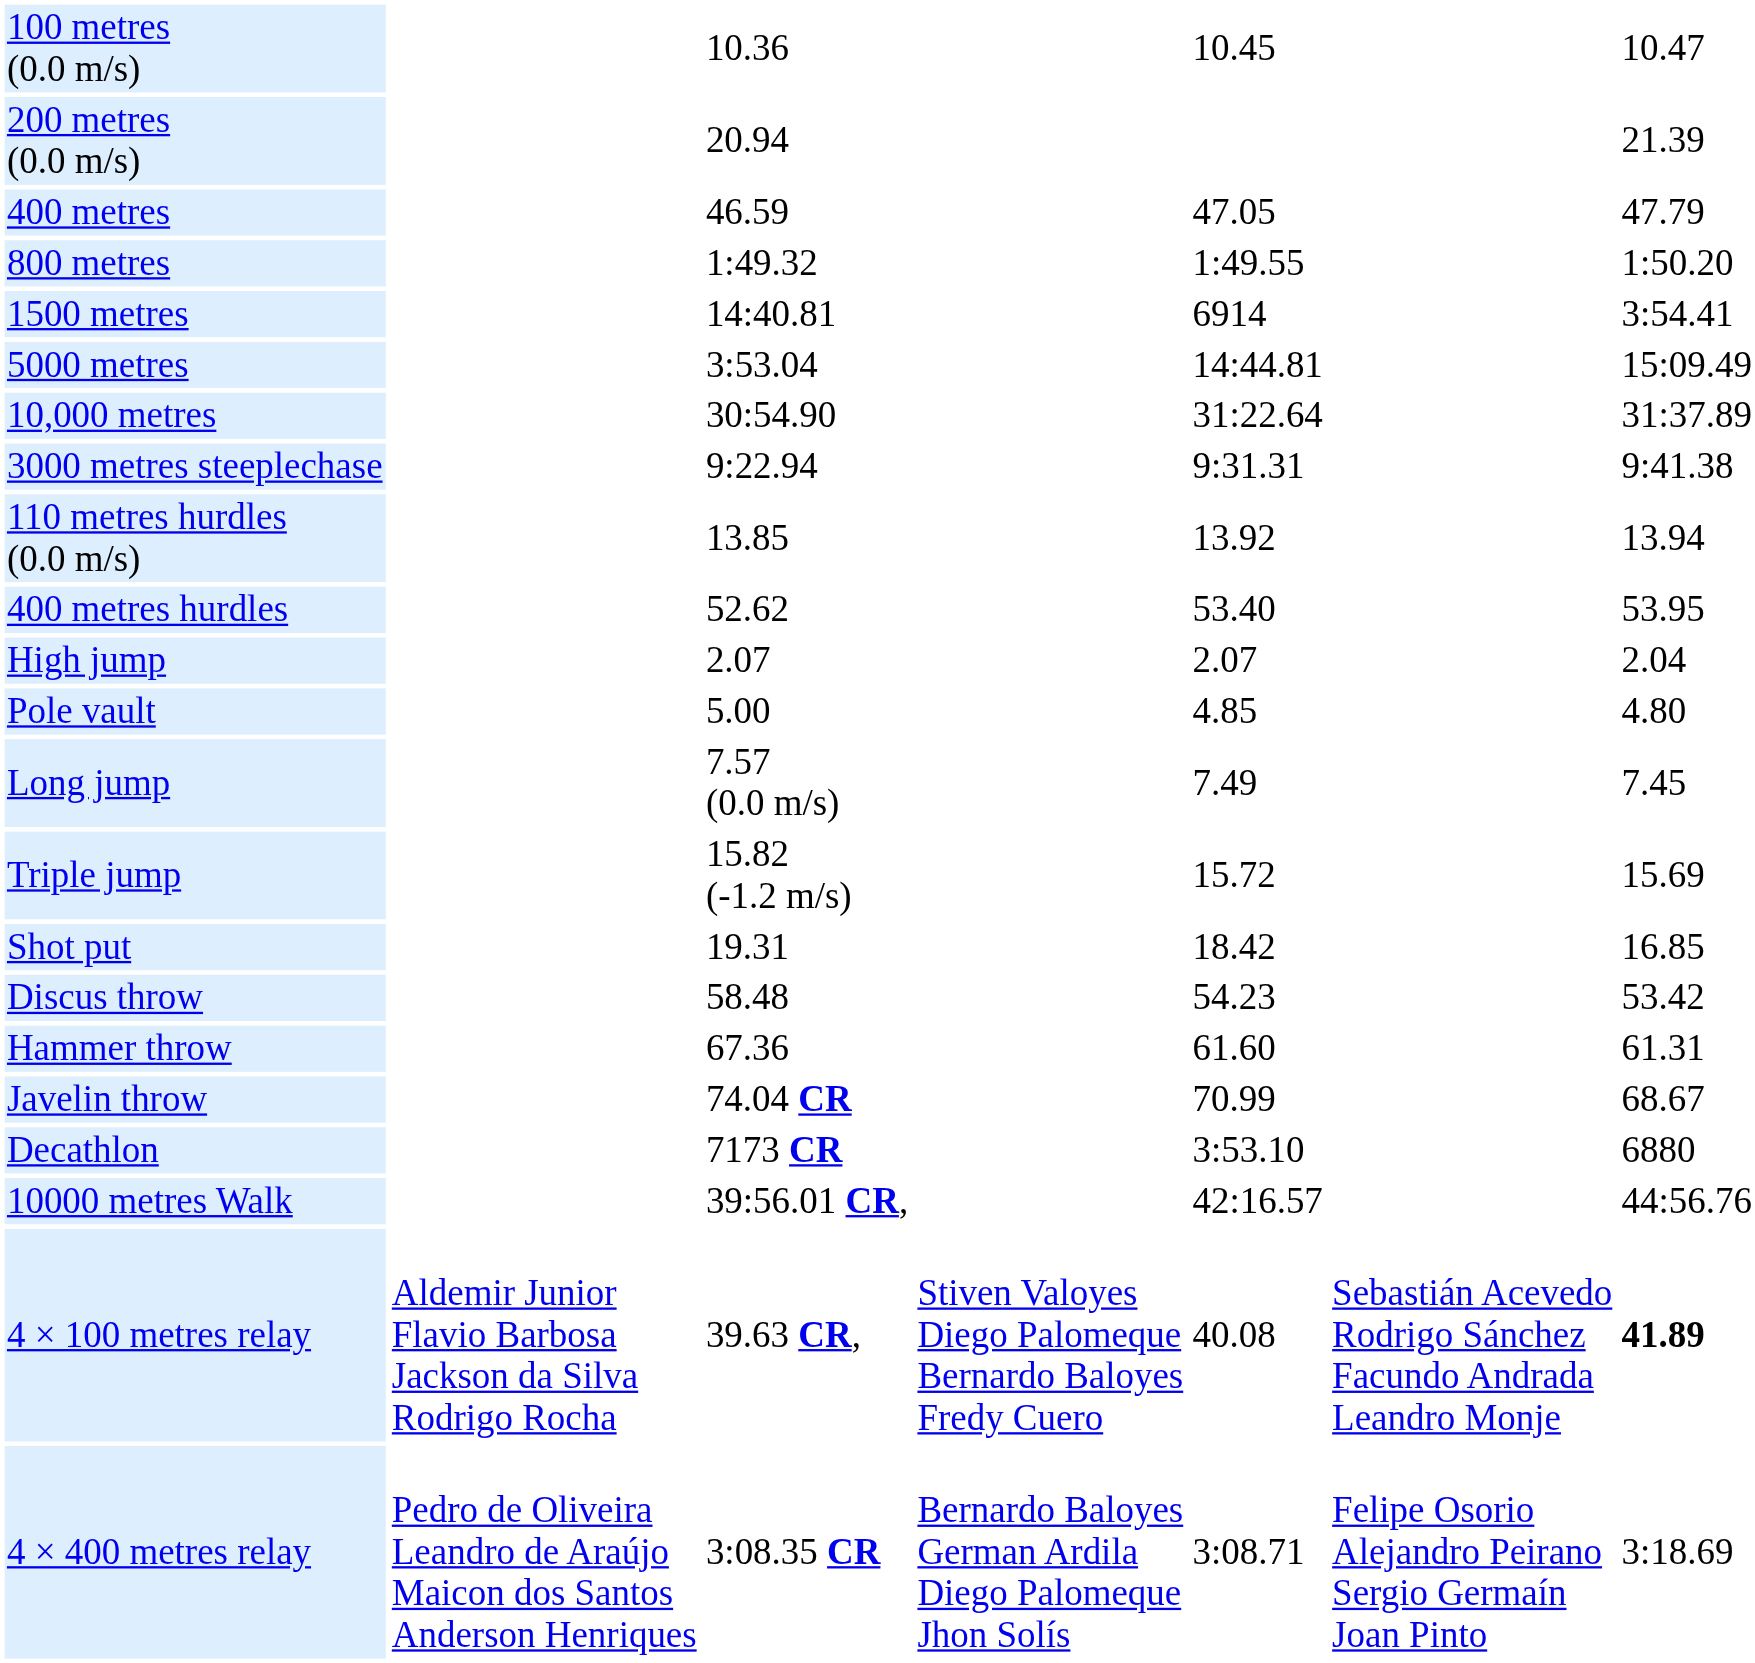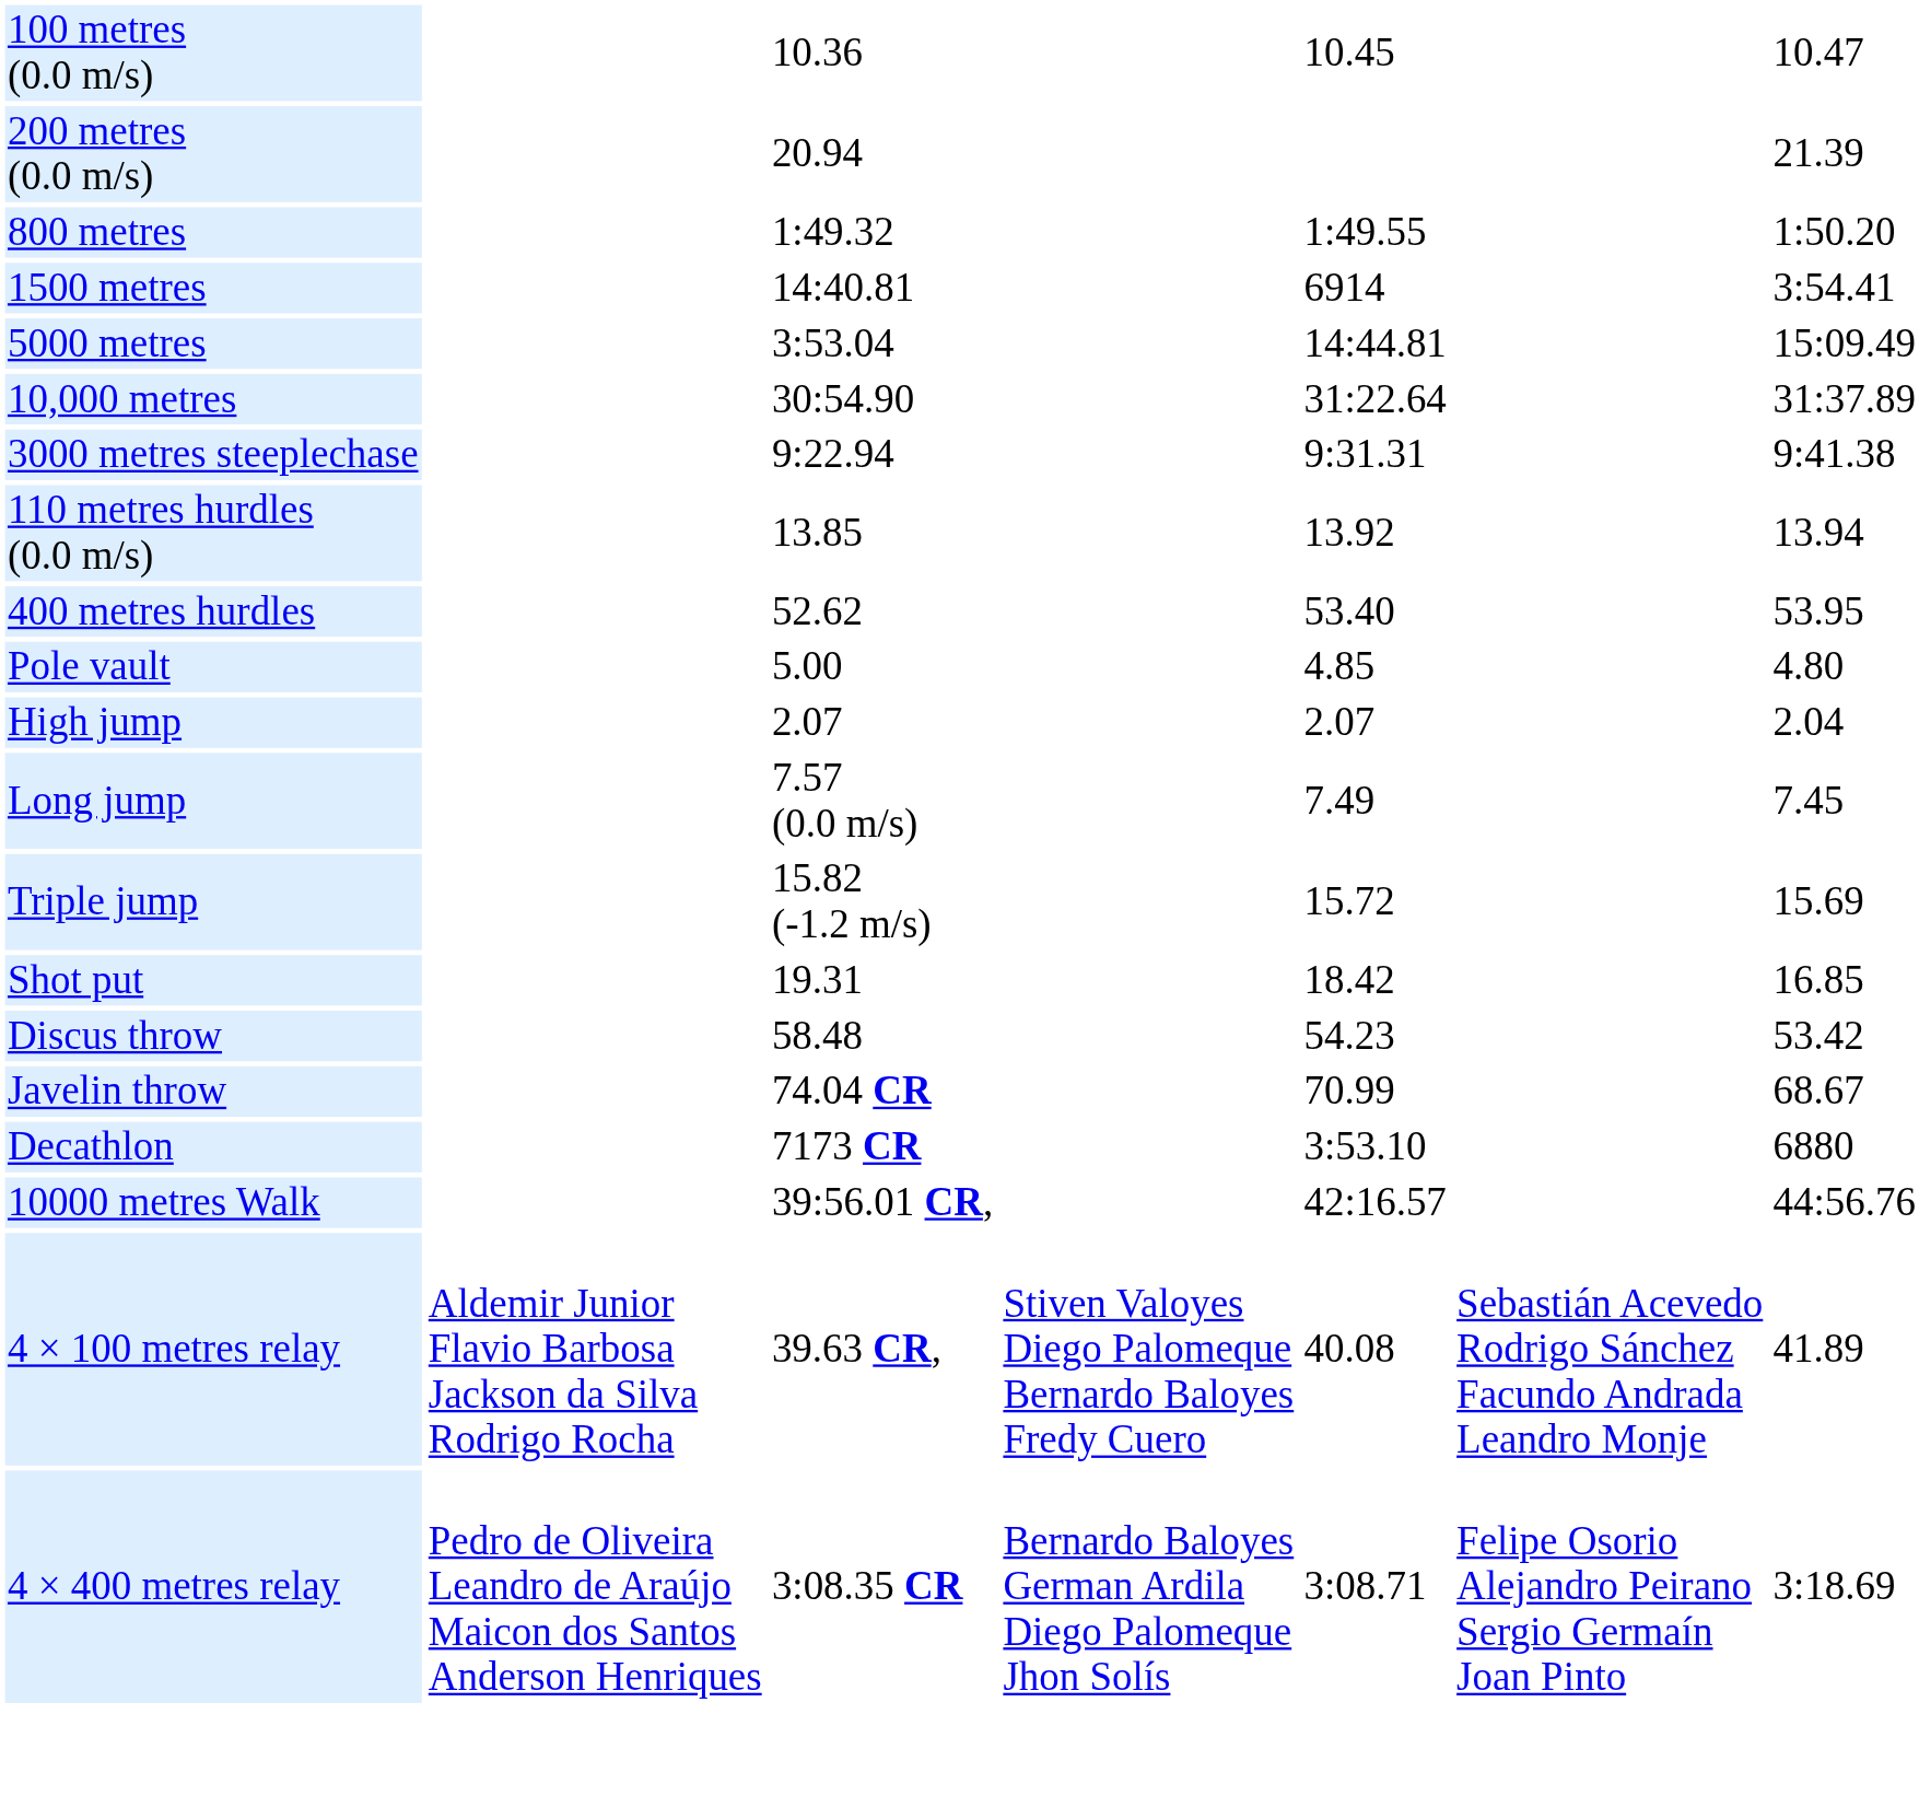- row: 400 metres | 46.59 | 47.05 | 47.79
rows swapped: High jump <-> Pole vault
- row: Hammer throw | 67.36 | 61.60 | 61.31
4 × 100 metres relay | column 7: bold -> normal
